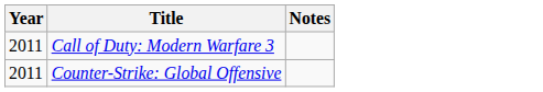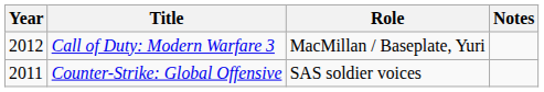+ column: Role | MacMillan / Baseplate, Yuri | SAS soldier voices
Call of Duty: Modern Warfare 3 | Year: 2011 -> 2012
